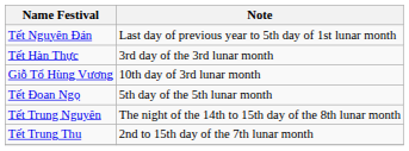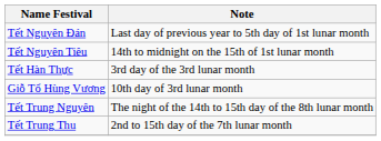+ row: Tết Nguyên Tiêu | 14th to midnight on the 15th of 1st lunar month
- row: Tết Đoan Ngọ | 5th day of the 5th lunar month
